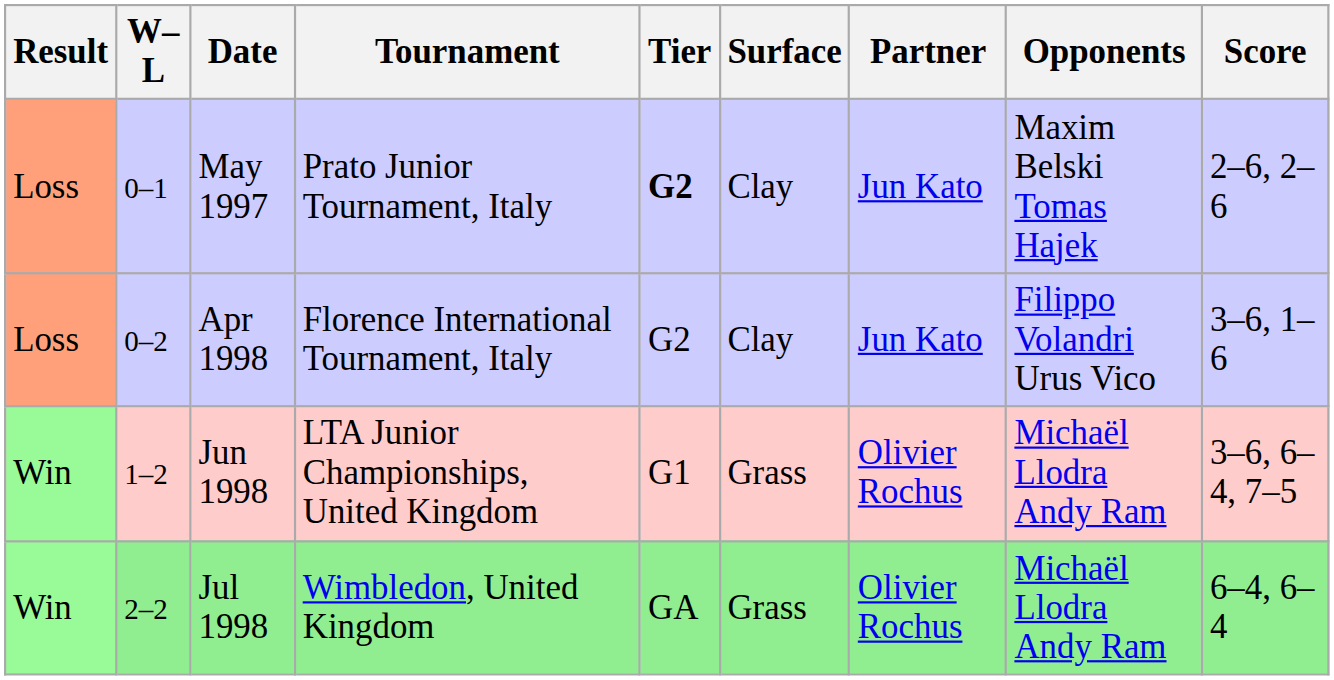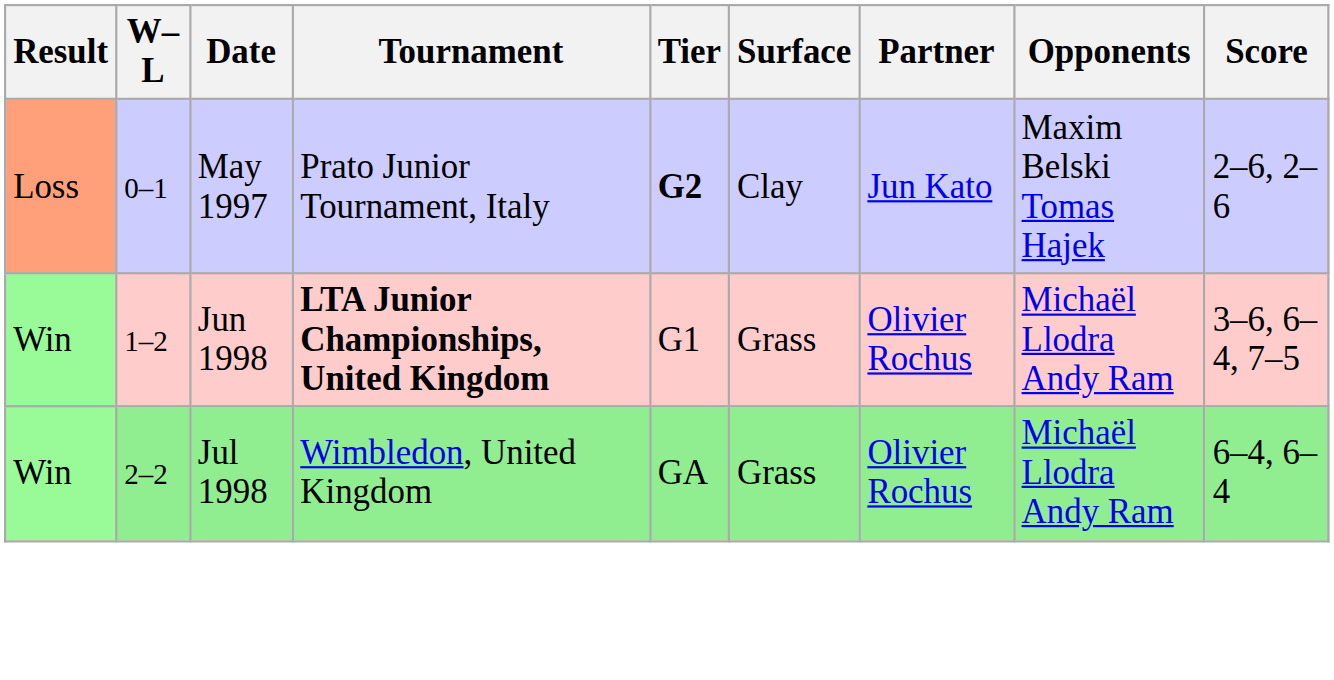- row: Loss | 0–2 | Apr 1998 | Florence International Tournament, Italy | G2 | Clay | Jun Kato | Filippo Volandri Urus Vico | 3–6, 1–6
Jun 1998 | Tournament: normal -> bold
